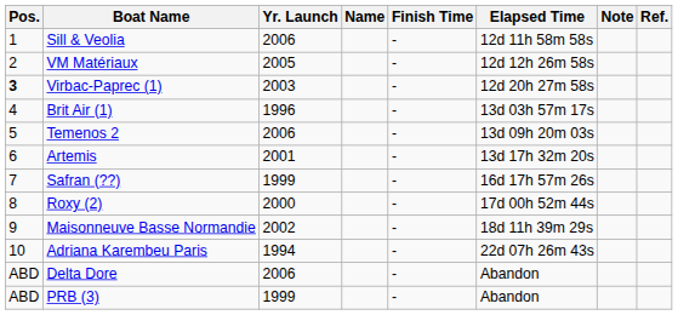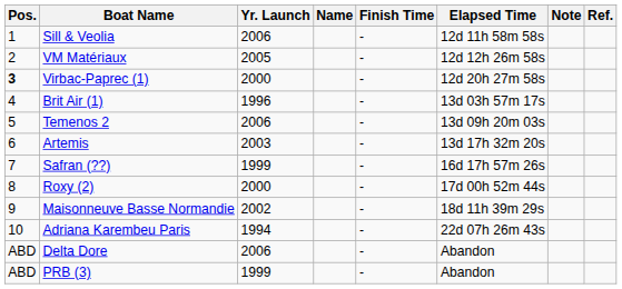Virbac-Paprec (1) | Yr. Launch: 2003 -> 2000
Artemis | Yr. Launch: 2001 -> 2003
